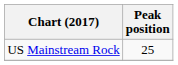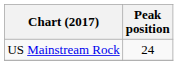US Mainstream Rock | Peak position: 25 -> 24
